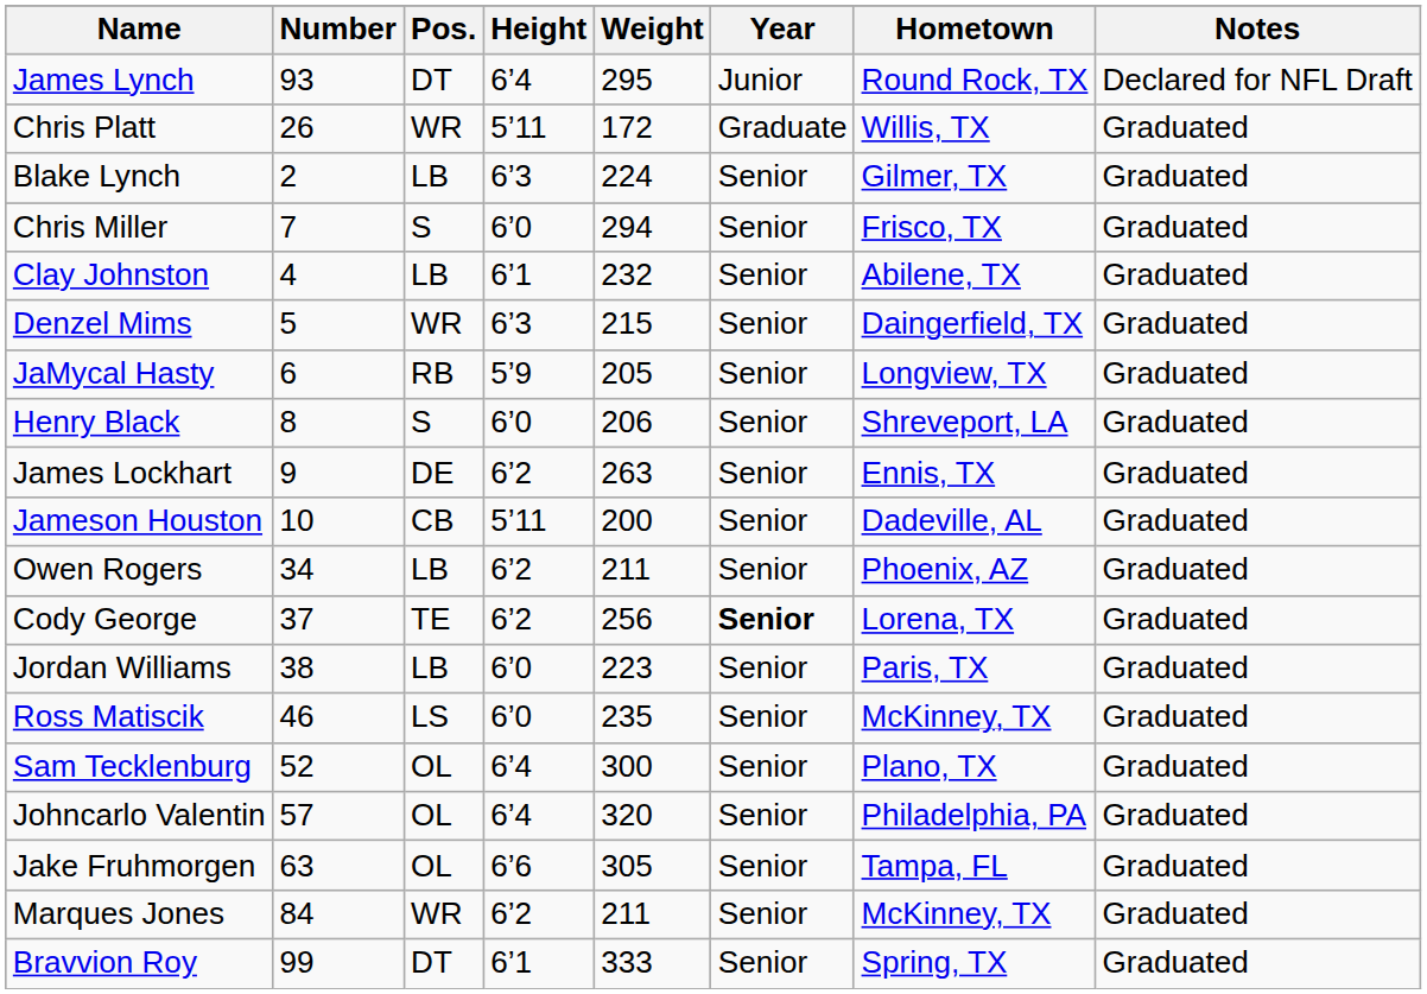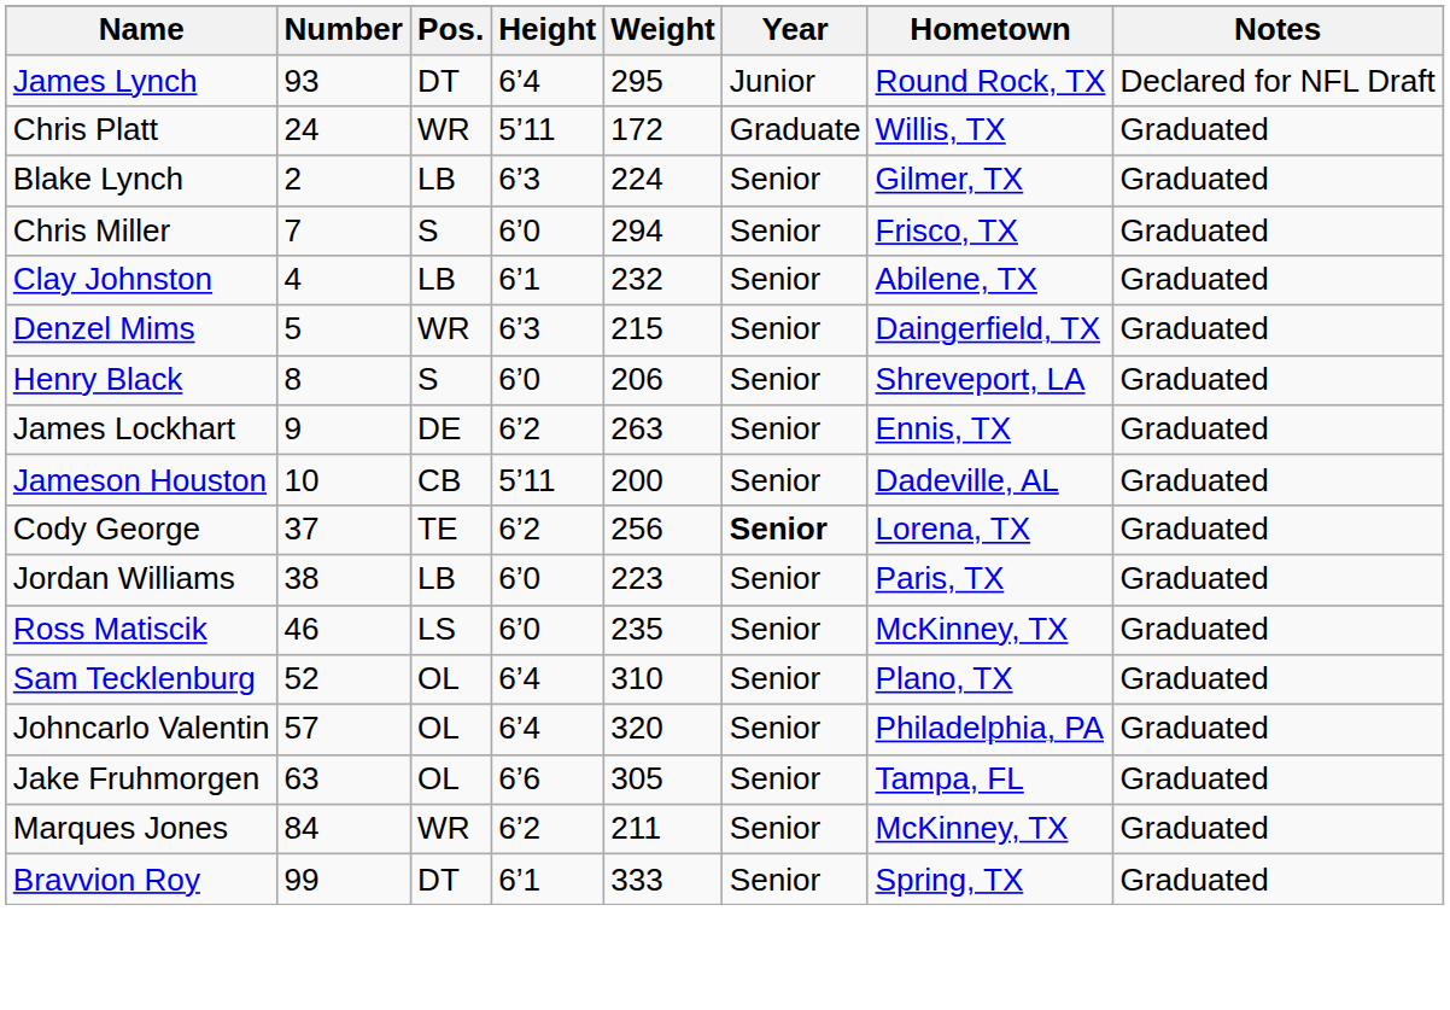Chris Platt | Number: 26 -> 24
- row: JaMycal Hasty | 6 | RB | 5’9 | 205 | Senior | Longview, TX | Graduated
- row: Owen Rogers | 34 | LB | 6’2 | 211 | Senior | Phoenix, AZ | Graduated
Sam Tecklenburg | Weight: 300 -> 310
